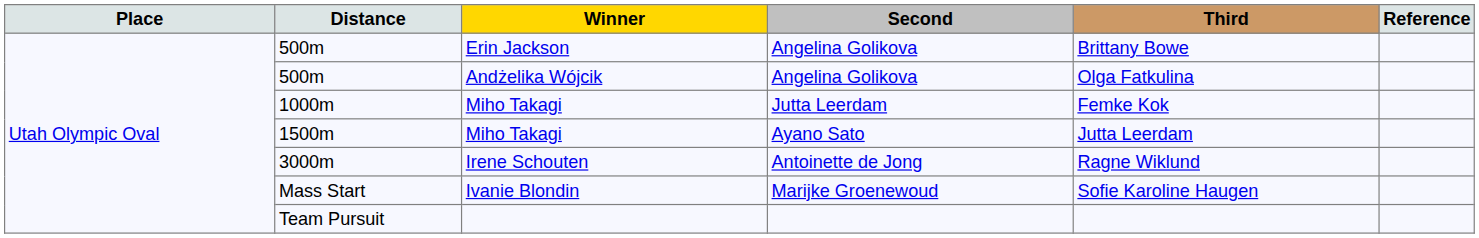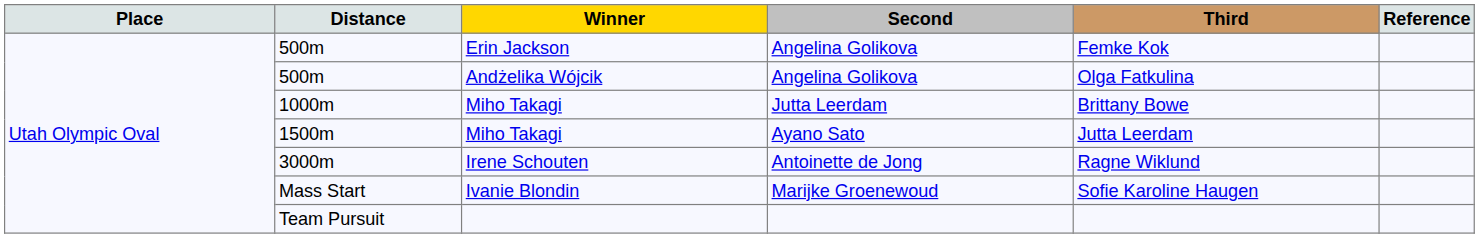500m / Erin Jackson | Third: Brittany Bowe -> Femke Kok
1000m | Third: Femke Kok -> Brittany Bowe
